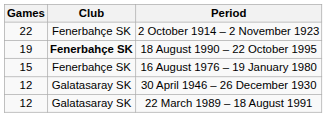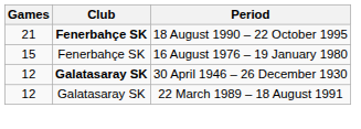- row: 22 | Fenerbahçe SK | 2 October 1914 – 2 November 1923
18 August 1990 – 22 October 1995 | Games: 19 -> 21
30 April 1946 – 26 December 1930 | Club: normal -> bold
